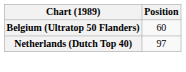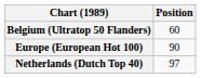+ row: Europe (European Hot 100) | 90
